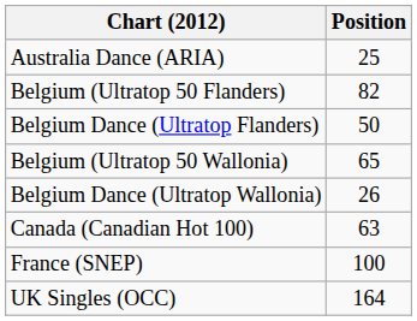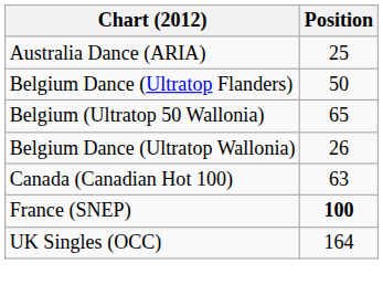- row: Belgium (Ultratop 50 Flanders) | 82
France (SNEP) | Position: normal -> bold
